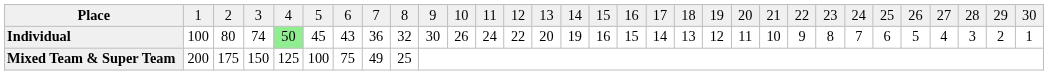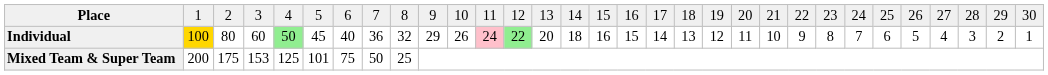Individual | column 2: no background -> gold background
Individual | column 4: 74 -> 60
Individual | column 7: 43 -> 40
Individual | column 10: 30 -> 29
Individual | column 12: no background -> pink background
Individual | column 13: no background -> lightgreen background
Individual | column 15: 19 -> 18
Mixed Team & Super Team | column 4: 150 -> 153
Mixed Team & Super Team | column 6: 100 -> 101
Mixed Team & Super Team | column 8: 49 -> 50
